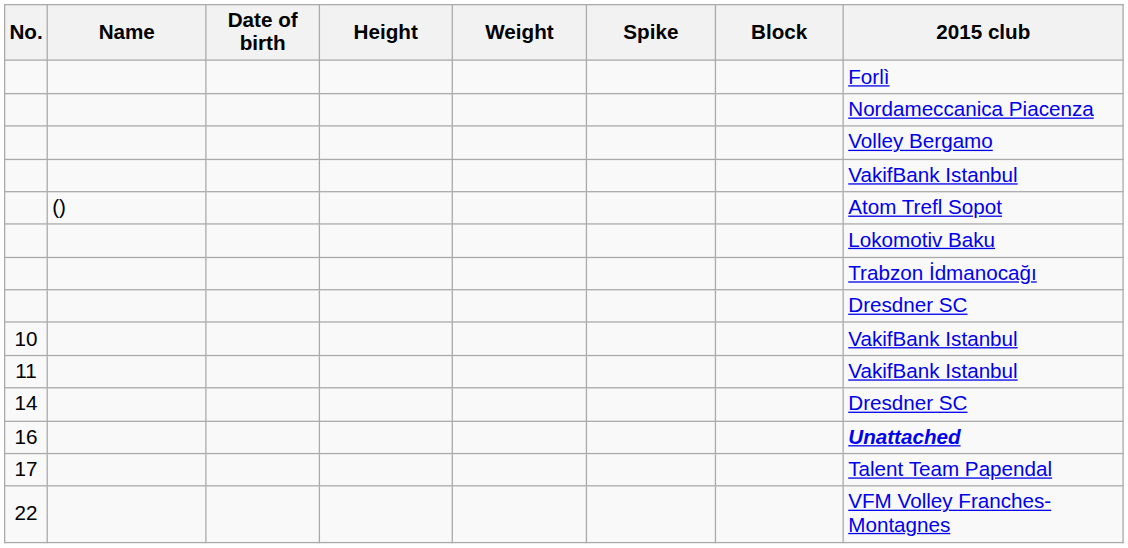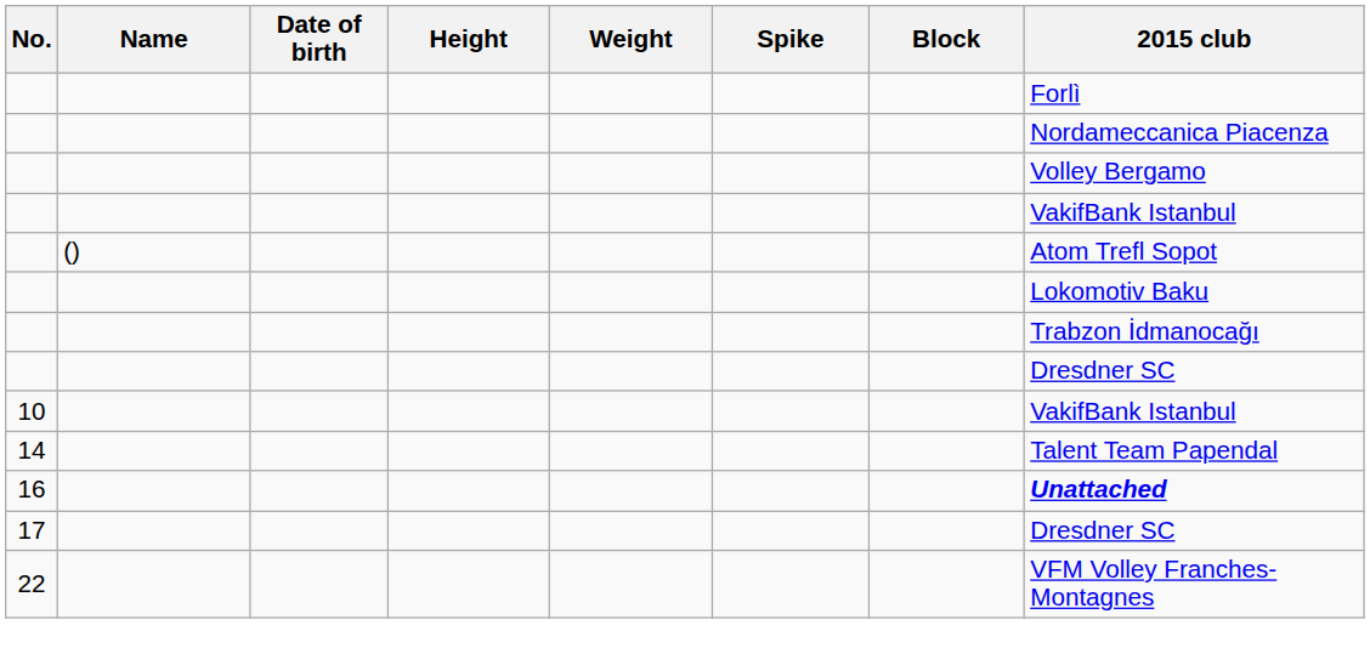- row: 11 | VakifBank Istanbul
14 | 2015 club: Dresdner SC -> Talent Team Papendal
17 | 2015 club: Talent Team Papendal -> Dresdner SC
